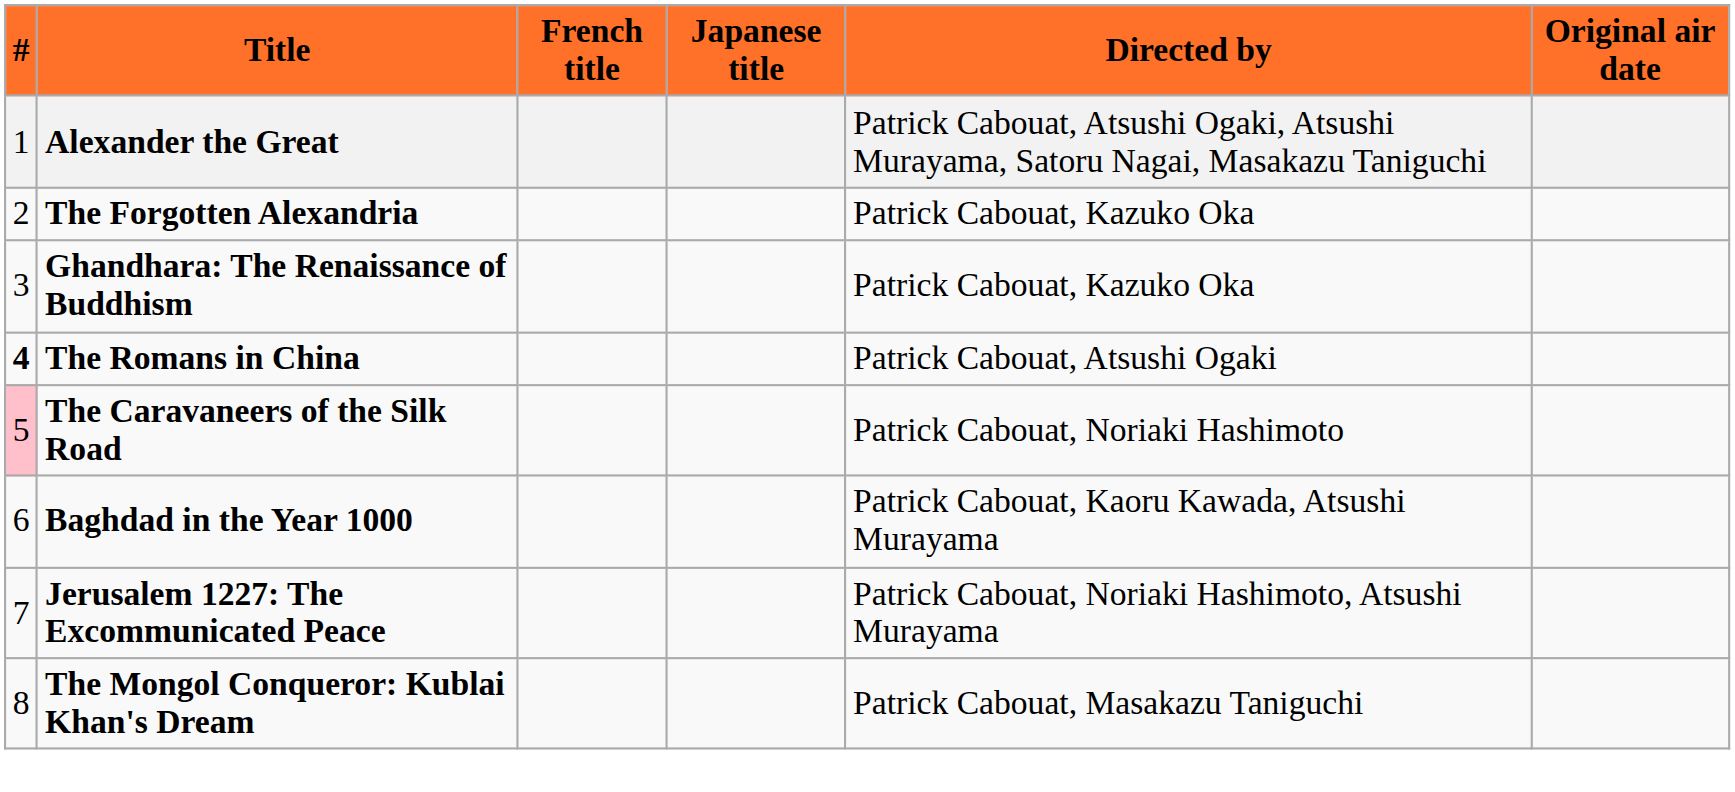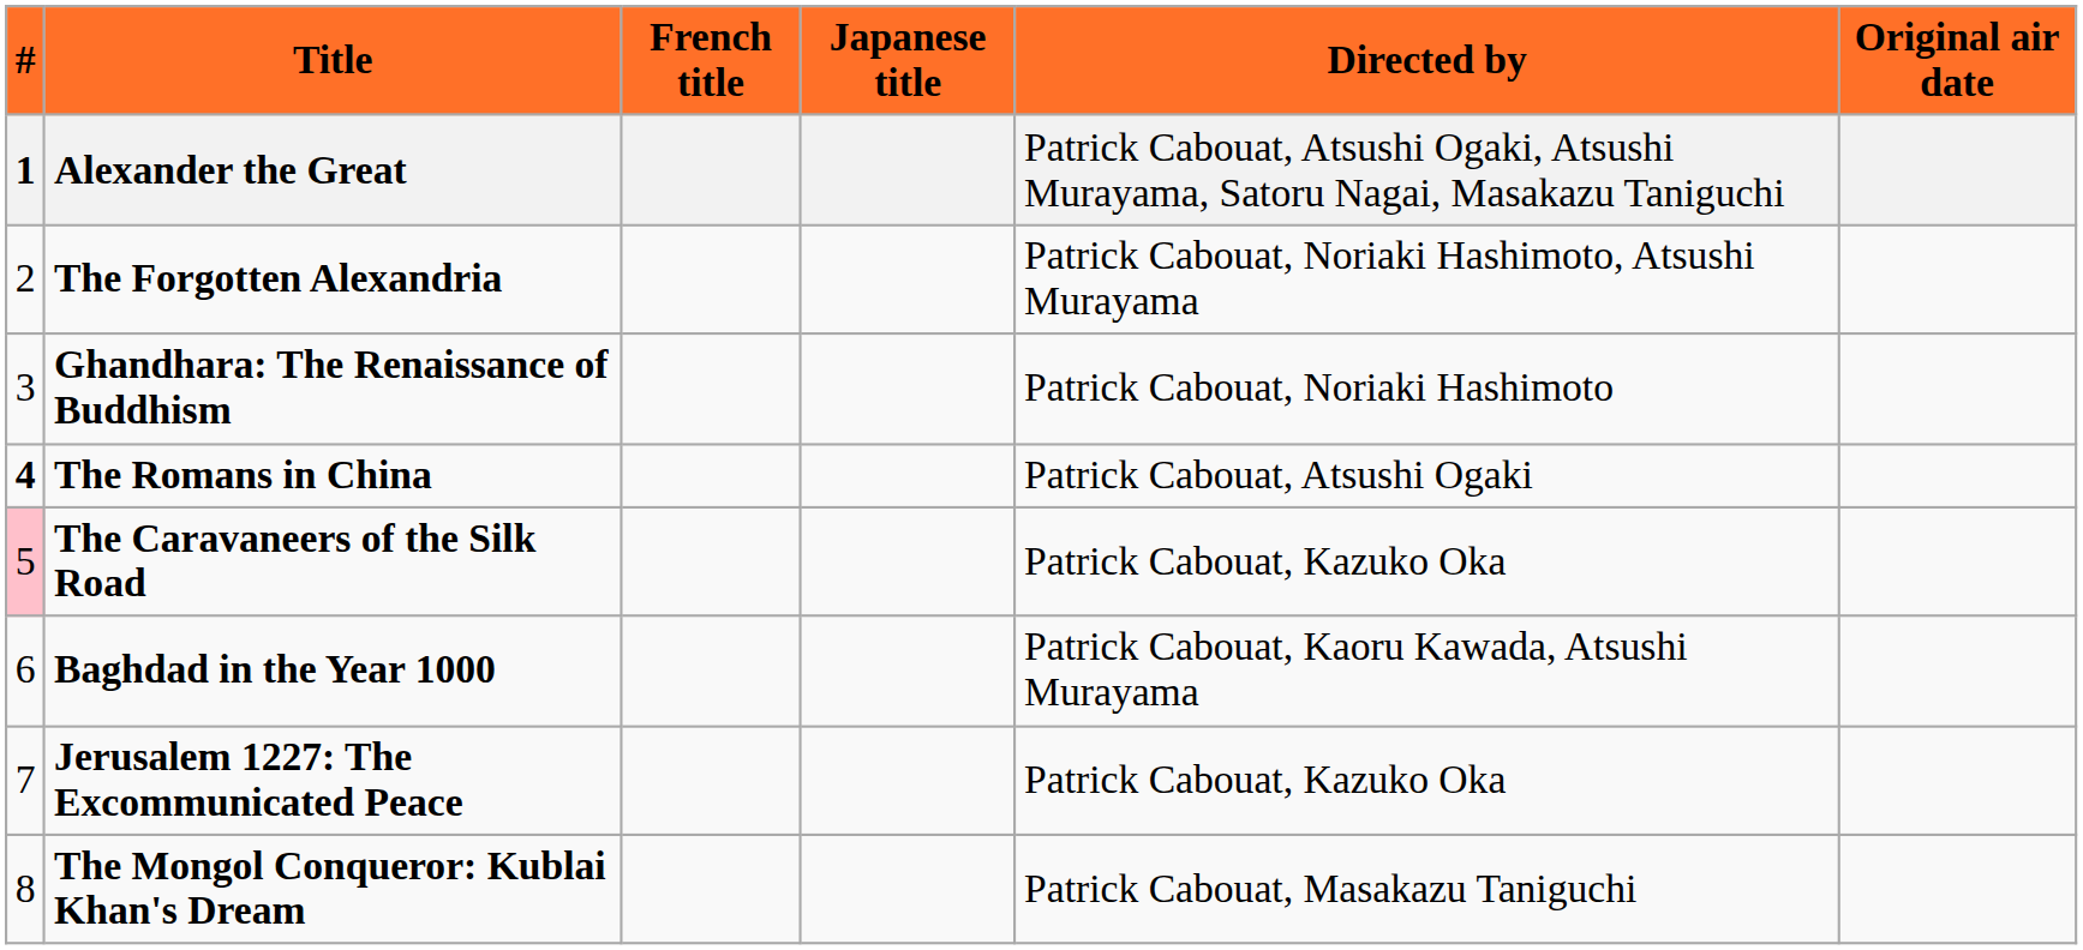Alexander the Great | #: normal -> bold
The Forgotten Alexandria | Directed by: Patrick Cabouat, Kazuko Oka -> Patrick Cabouat, Noriaki Hashimoto, Atsushi Murayama
Ghandhara: The Renaissance of Buddhism | Directed by: Patrick Cabouat, Kazuko Oka -> Patrick Cabouat, Noriaki Hashimoto
The Caravaneers of the Silk Road | Directed by: Patrick Cabouat, Noriaki Hashimoto -> Patrick Cabouat, Kazuko Oka
Jerusalem 1227: The Excommunicated Peace | Directed by: Patrick Cabouat, Noriaki Hashimoto, Atsushi Murayama -> Patrick Cabouat, Kazuko Oka
